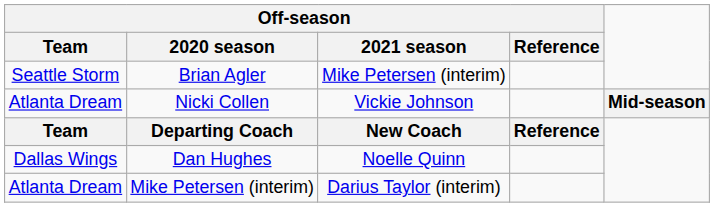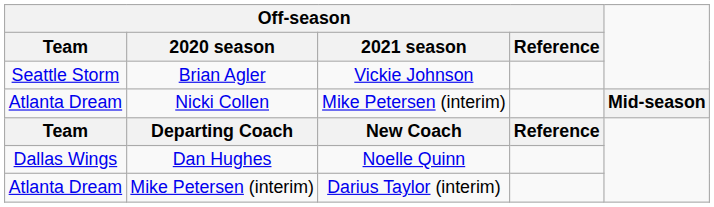Brian Agler | Off-season / 2021 season: Mike Petersen (interim) -> Vickie Johnson
Nicki Collen | Off-season / 2021 season: Vickie Johnson -> Mike Petersen (interim)
